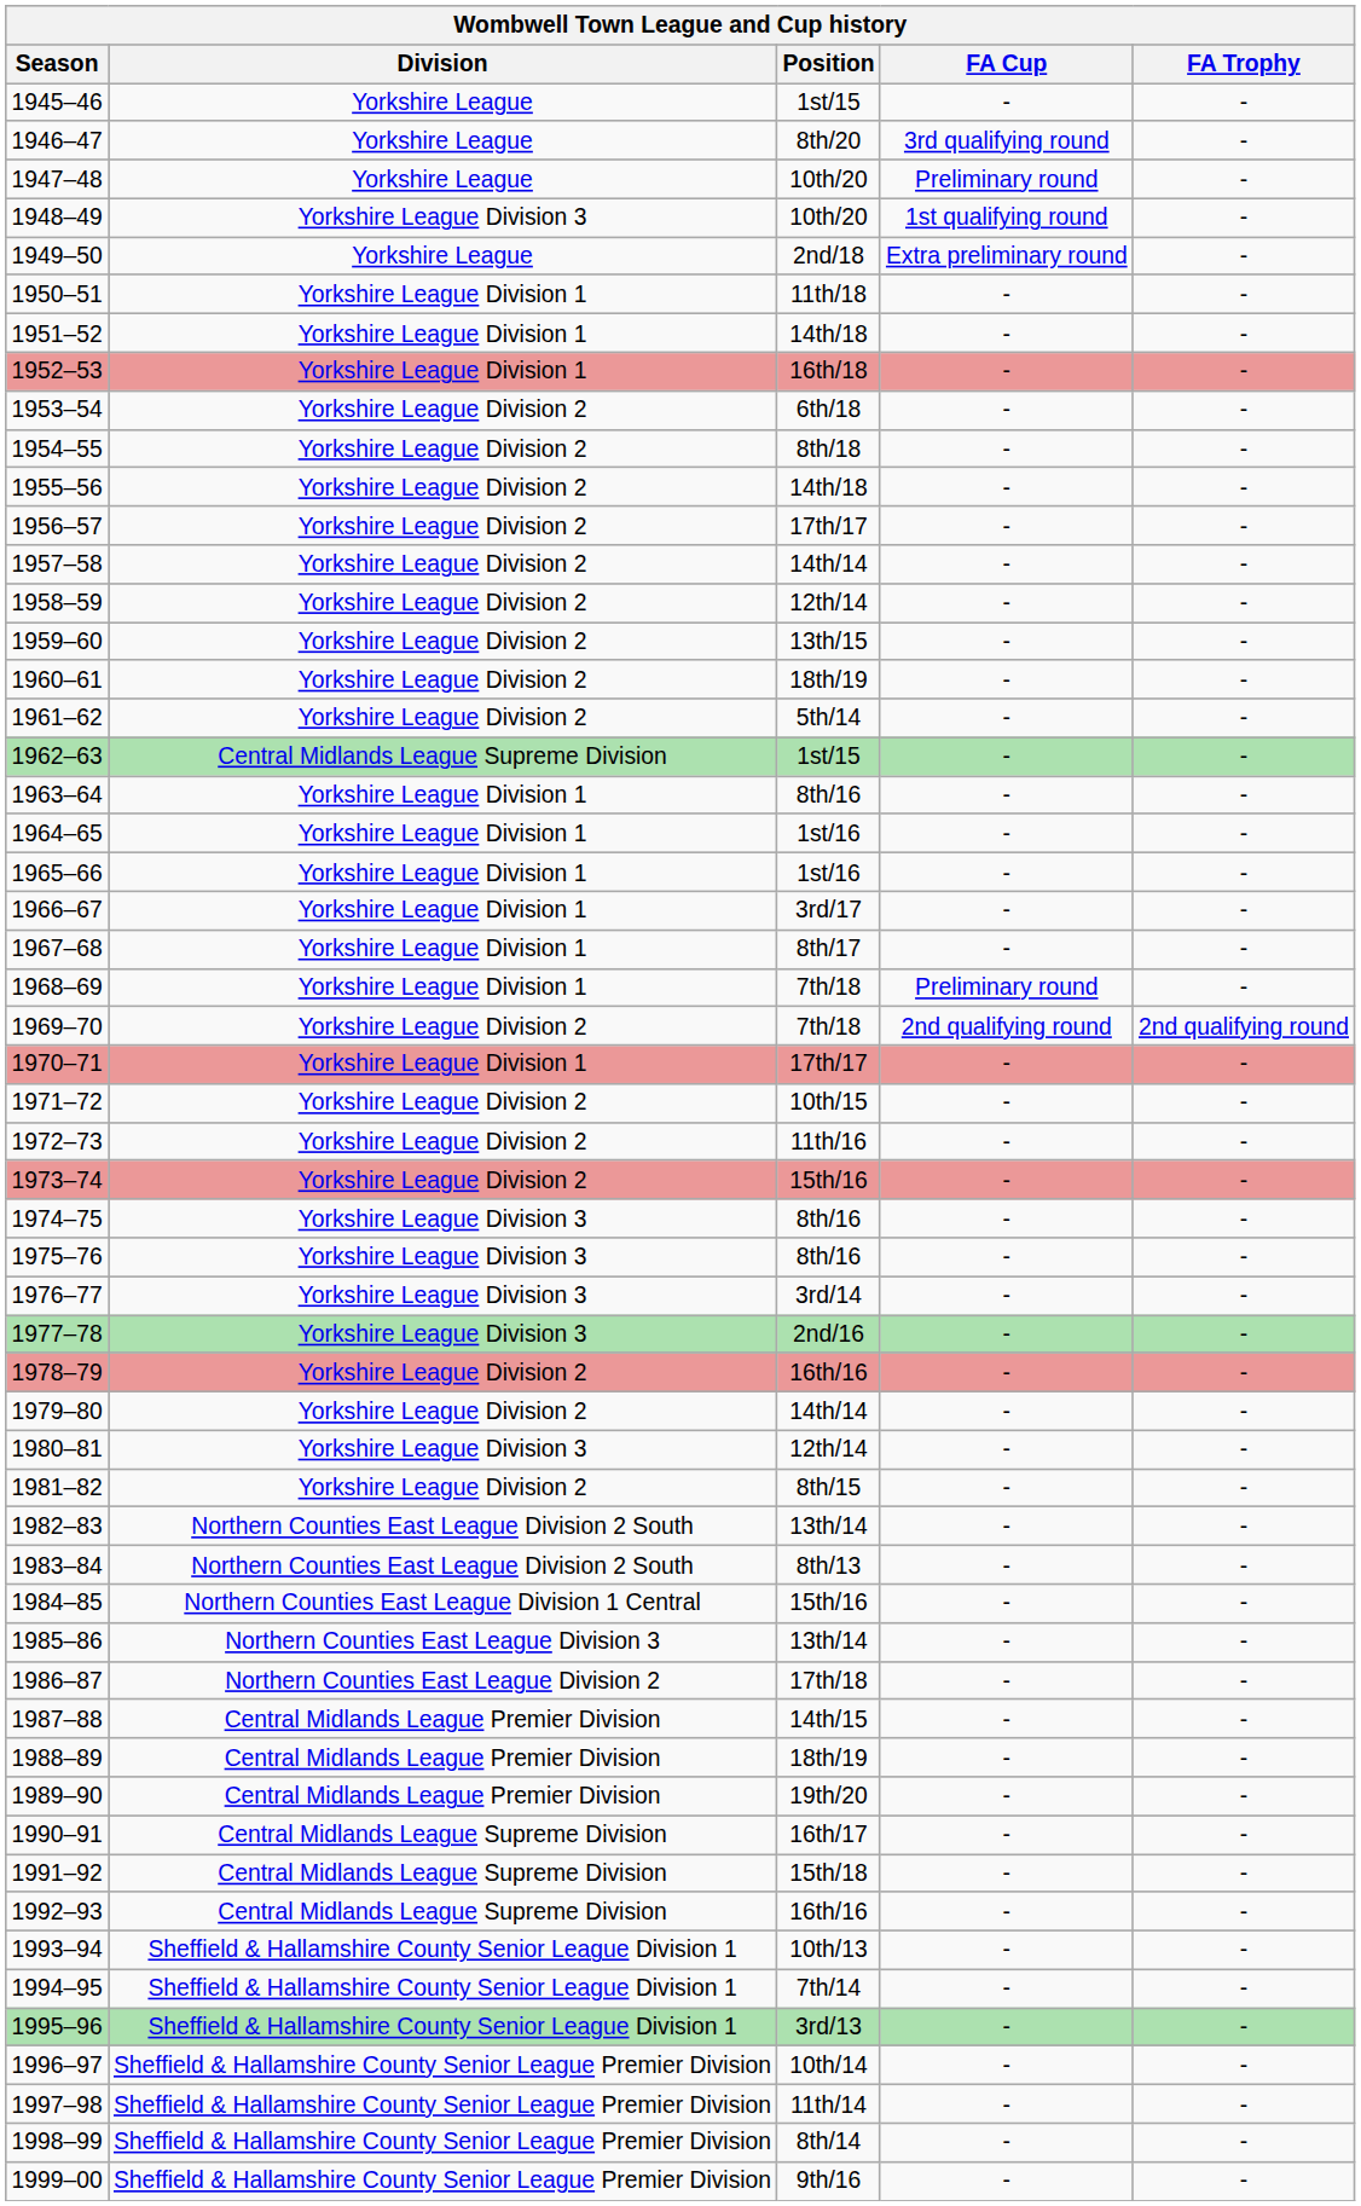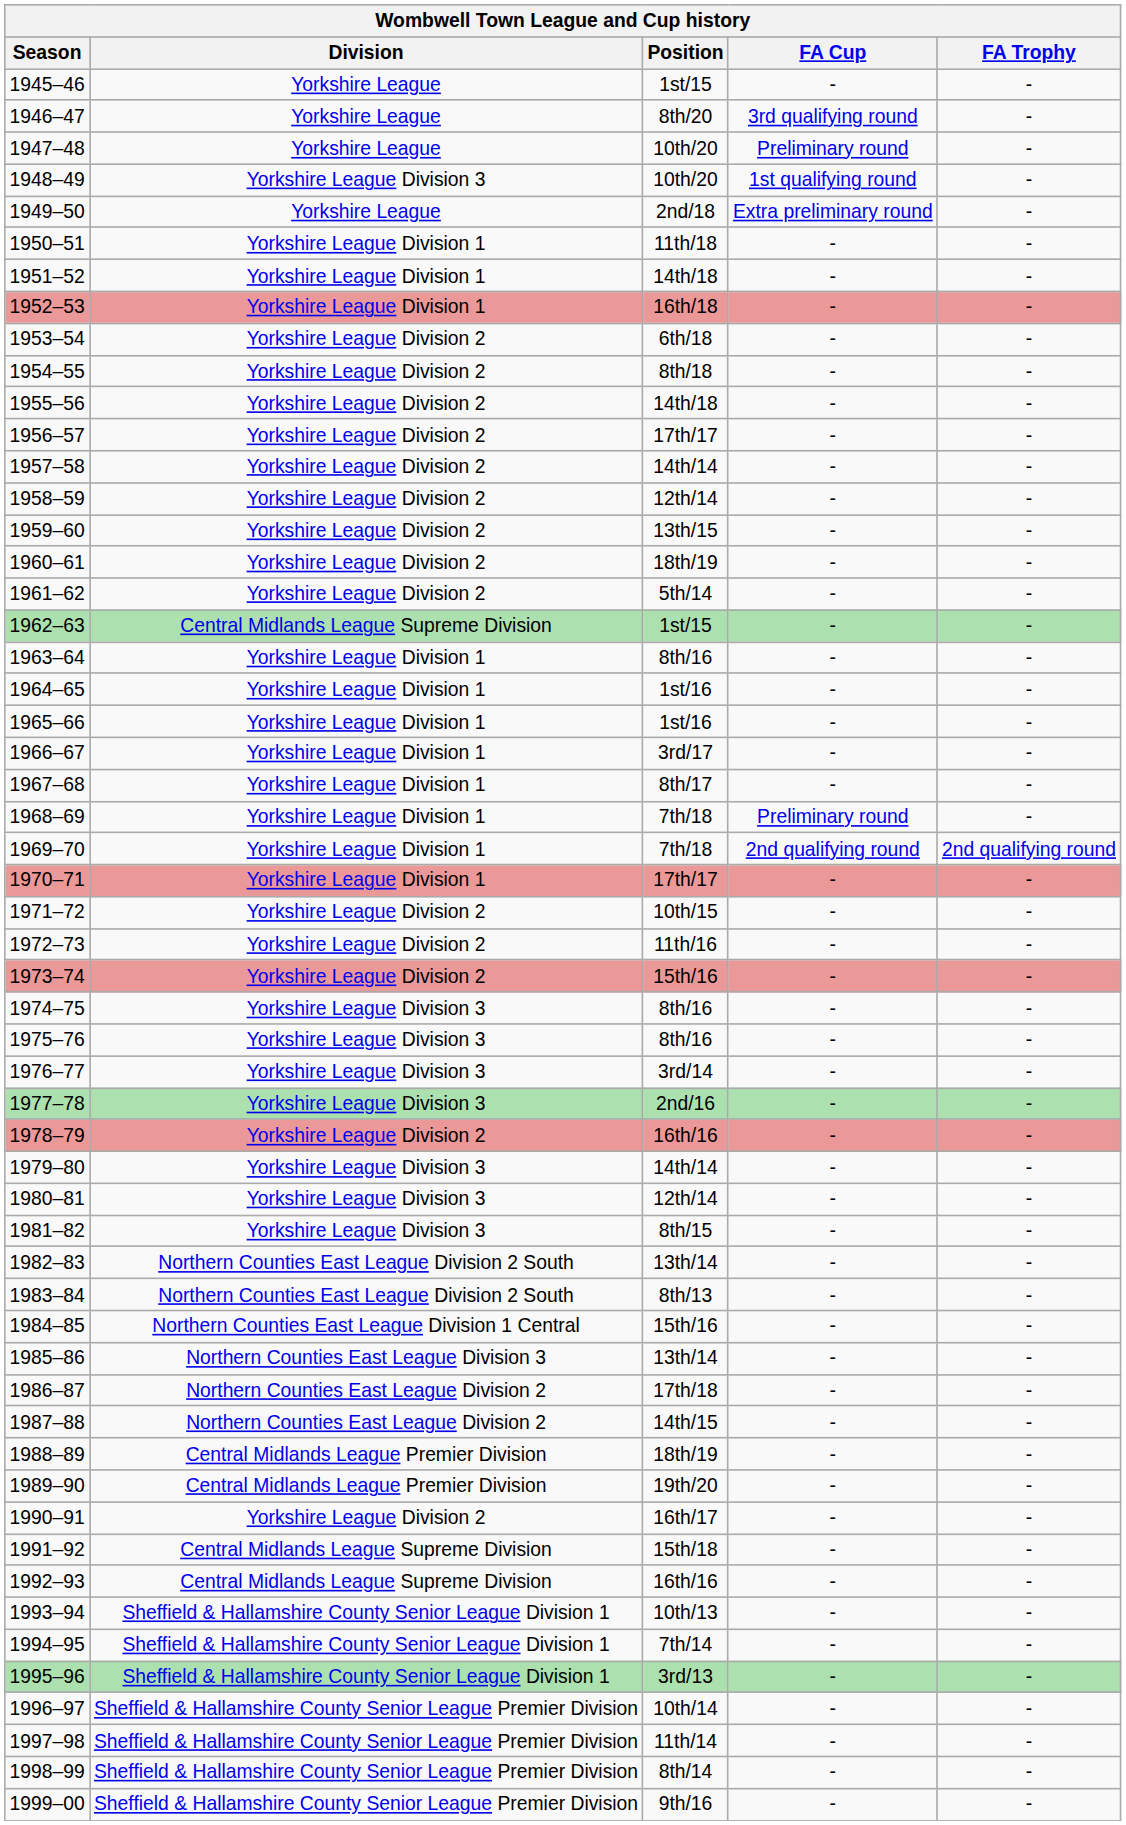1969–70 | Division: Yorkshire League Division 2 -> Yorkshire League Division 1
1979–80 | Division: Yorkshire League Division 2 -> Yorkshire League Division 3
1981–82 | Division: Yorkshire League Division 2 -> Yorkshire League Division 3
1987–88 | Division: Central Midlands League Premier Division -> Northern Counties East League Division 2
1990–91 | Division: Central Midlands League Supreme Division -> Yorkshire League Division 2
